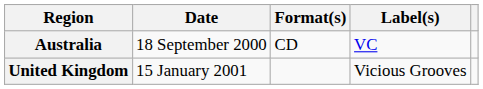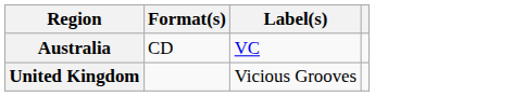- column: Date | 18 September 2000 | 15 January 2001
